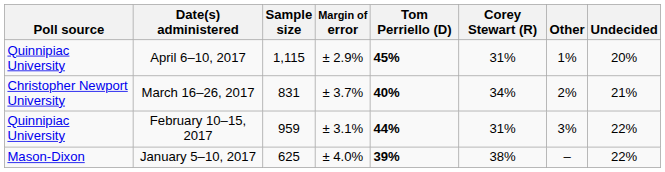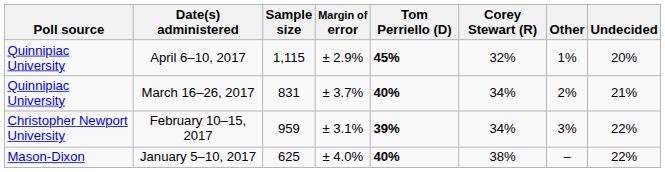April 6–10, 2017 | Corey Stewart (R): 31% -> 32%
March 16–26, 2017 | Poll source: Christopher Newport University -> Quinnipiac University
February 10–15, 2017 | Poll source: Quinnipiac University -> Christopher Newport University
February 10–15, 2017 | Tom Perriello (D): 44% -> 39%
February 10–15, 2017 | Corey Stewart (R): 31% -> 34%
January 5–10, 2017 | Tom Perriello (D): 39% -> 40%
